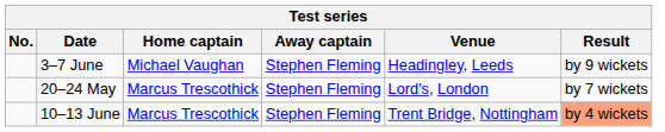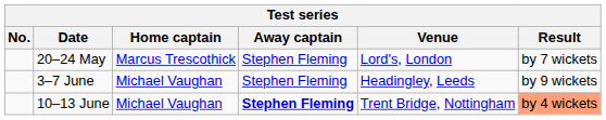rows swapped: 20–24 May <-> 3–7 June
10–13 June | Home captain: Marcus Trescothick -> Michael Vaughan
10–13 June | Away captain: normal -> bold
